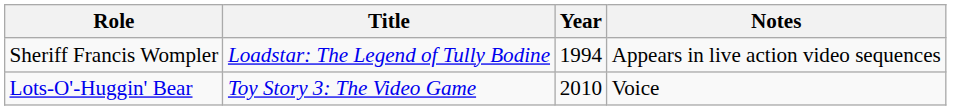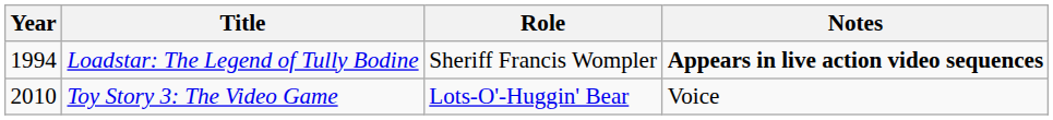columns swapped: Year <-> Role
Loadstar: The Legend of Tully Bodine | Notes: normal -> bold
